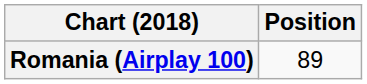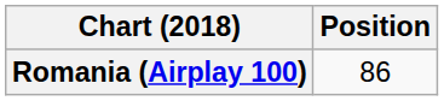Romania (Airplay 100) | Position: 89 -> 86
